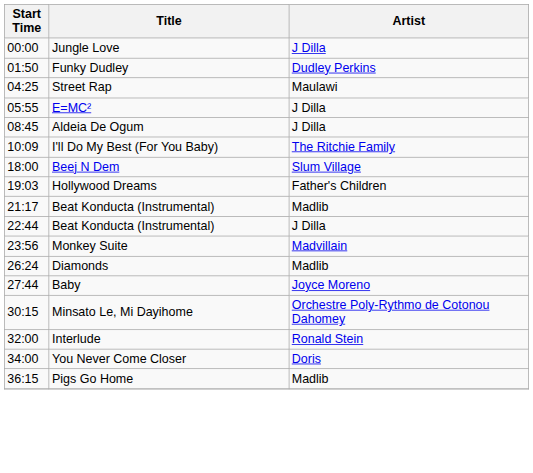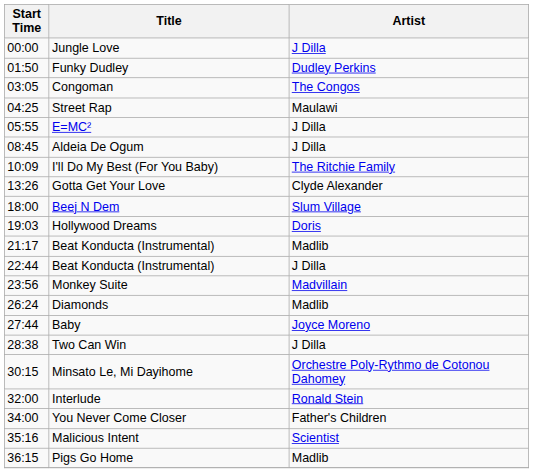+ row: 03:05 | Congoman | The Congos
+ row: 13:26 | Gotta Get Your Love | Clyde Alexander
Hollywood Dreams | Artist: Father's Children -> Doris
+ row: 28:38 | Two Can Win | J Dilla
You Never Come Closer | Artist: Doris -> Father's Children
+ row: 35:16 | Malicious Intent | Scientist
